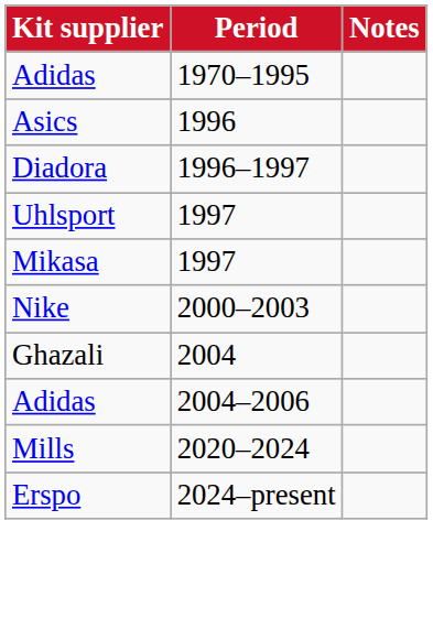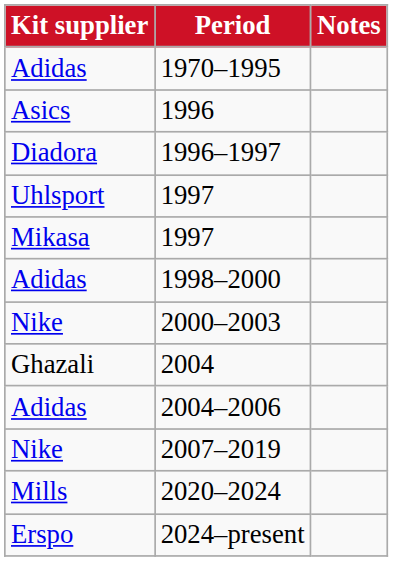+ row: Adidas | 1998–2000
+ row: Nike | 2007–2019
